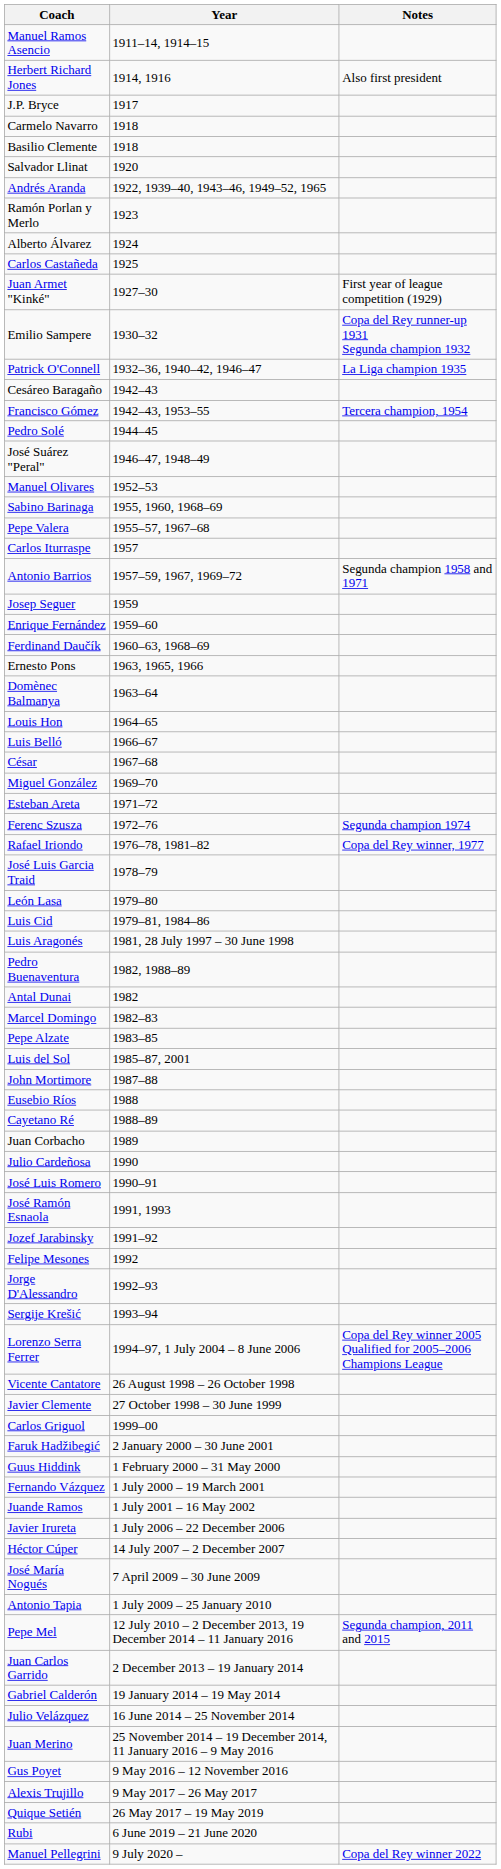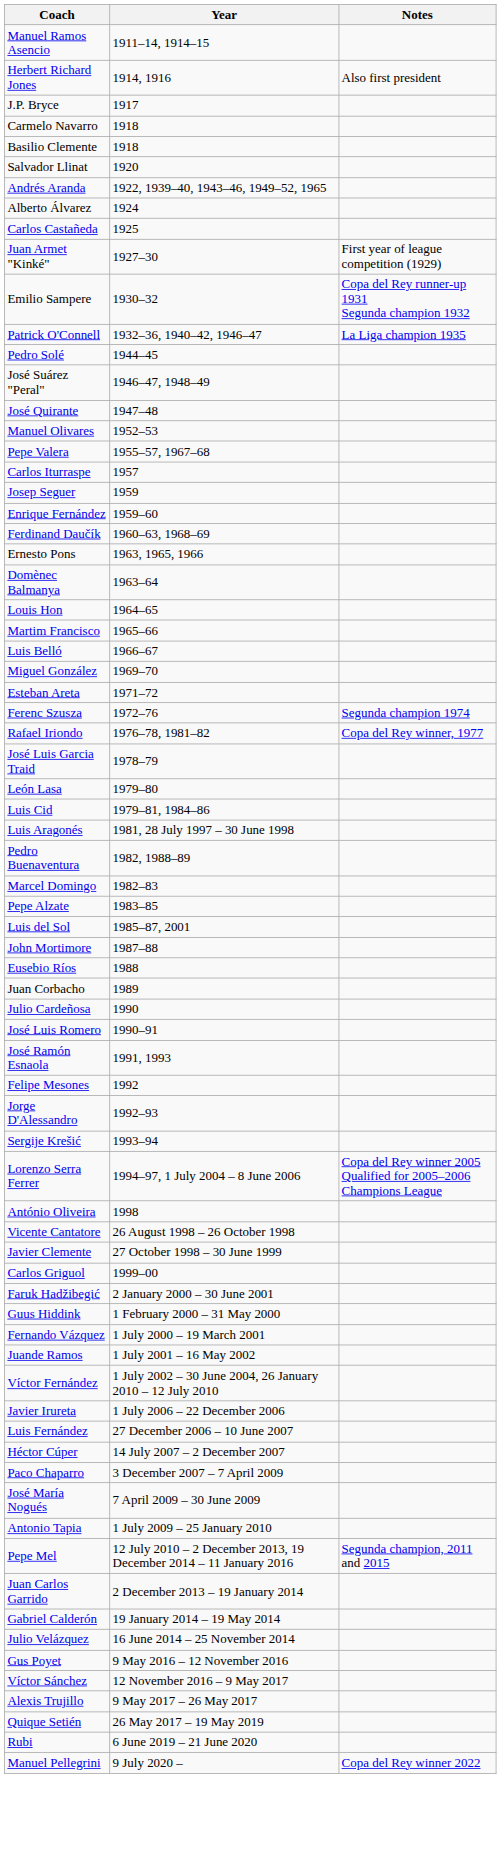- row: Ramón Porlan y Merlo | 1923
- row: Cesáreo Baragaño | 1942–43
- row: Francisco Gómez | 1942–43, 1953–55 | Tercera champion, 1954
+ row: José Quirante | 1947–48
- row: Sabino Barinaga | 1955, 1960, 1968–69
- row: Antonio Barrios | 1957–59, 1967, 1969–72 | Segunda champion 1958 and 1971
+ row: Martim Francisco | 1965–66
- row: César | 1967–68
- row: Antal Dunai | 1982
- row: Cayetano Ré | 1988–89
- row: Jozef Jarabinsky | 1991–92
+ row: António Oliveira | 1998
+ row: Víctor Fernández | 1 July 2002 – 30 June 2004, 26 January 2010 – 12 July 2010
+ row: Luis Fernández | 27 December 2006 – 10 June 2007
+ row: Paco Chaparro | 3 December 2007 – 7 April 2009
- row: Juan Merino | 25 November 2014 – 19 December 2014, 11 January 2016 – 9 May 2016
+ row: Víctor Sánchez | 12 November 2016 – 9 May 2017
